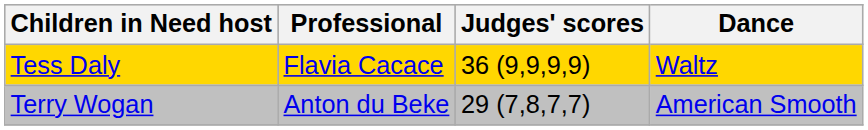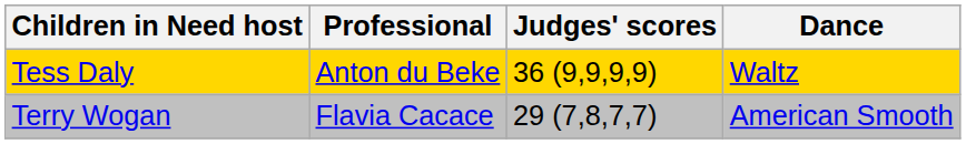Tess Daly | Professional: Flavia Cacace -> Anton du Beke
Terry Wogan | Professional: Anton du Beke -> Flavia Cacace
